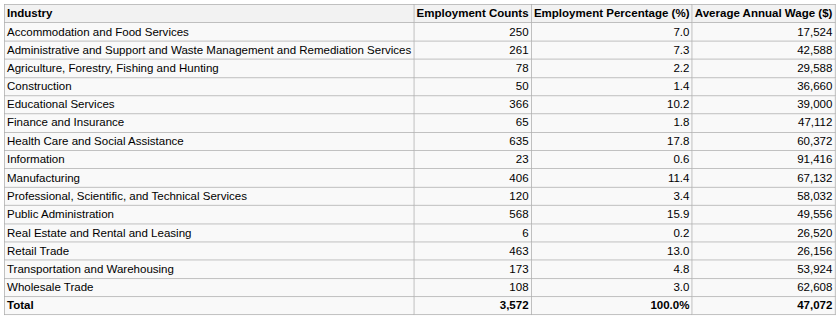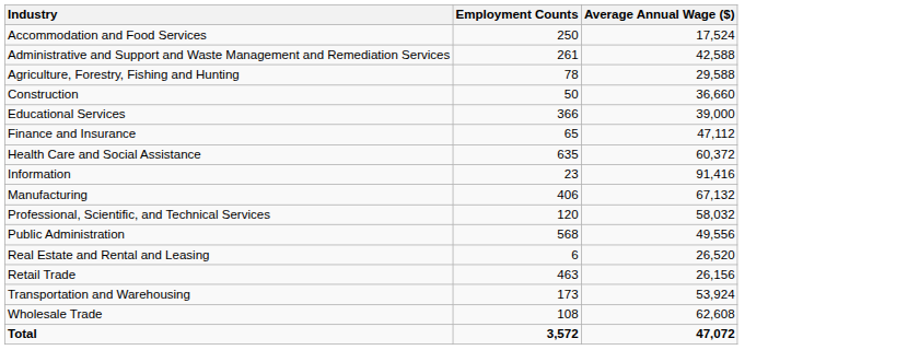- column: Employment Percentage (%) | 7.0 | 7.3 | 2.2 | 1.4 | 10.2 | 1.8 | 17.8 | 0.6 | 11.4 | 3.4 | 15.9 | 0.2 | 13.0 | 4.8 | 3.0 | 100.0%
